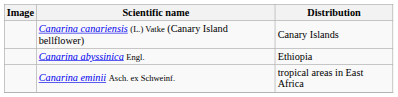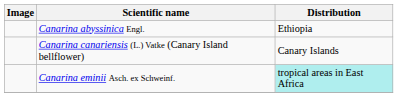rows swapped: Canarina abyssinica Engl. <-> Canarina canariensis (L.) Vatke (Canary Island bellflower)
Canarina eminii Asch. ex Schweinf. | Distribution: no background -> paleturquoise background
